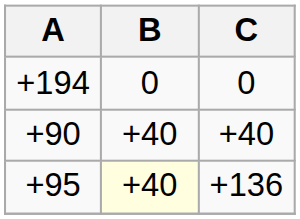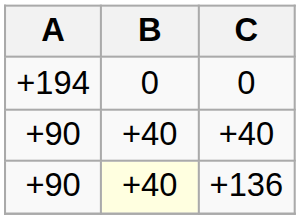+136 | A: +95 -> +90
